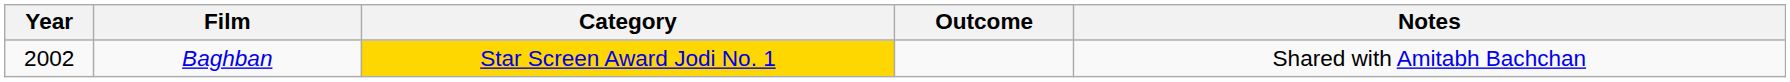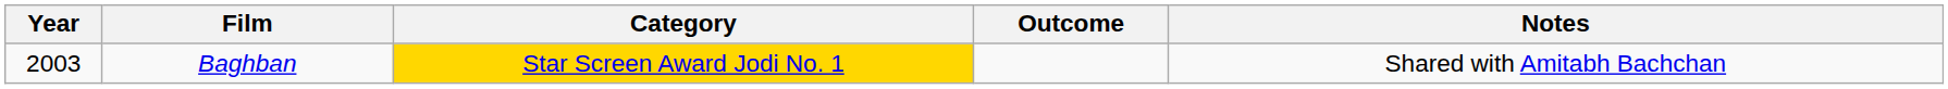Baghban | Year: 2002 -> 2003
